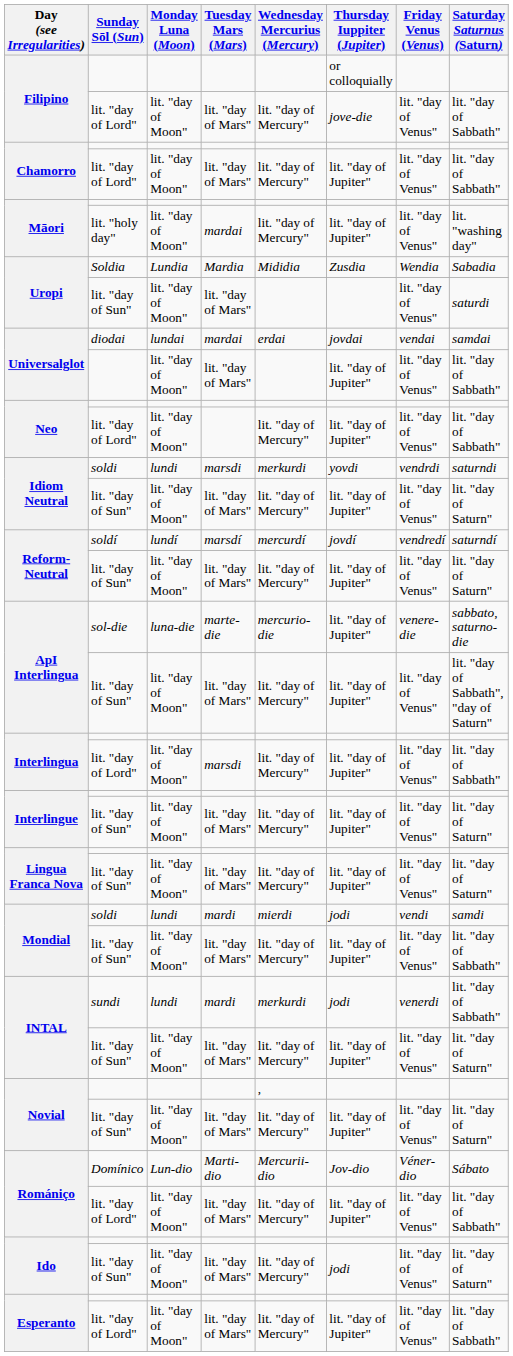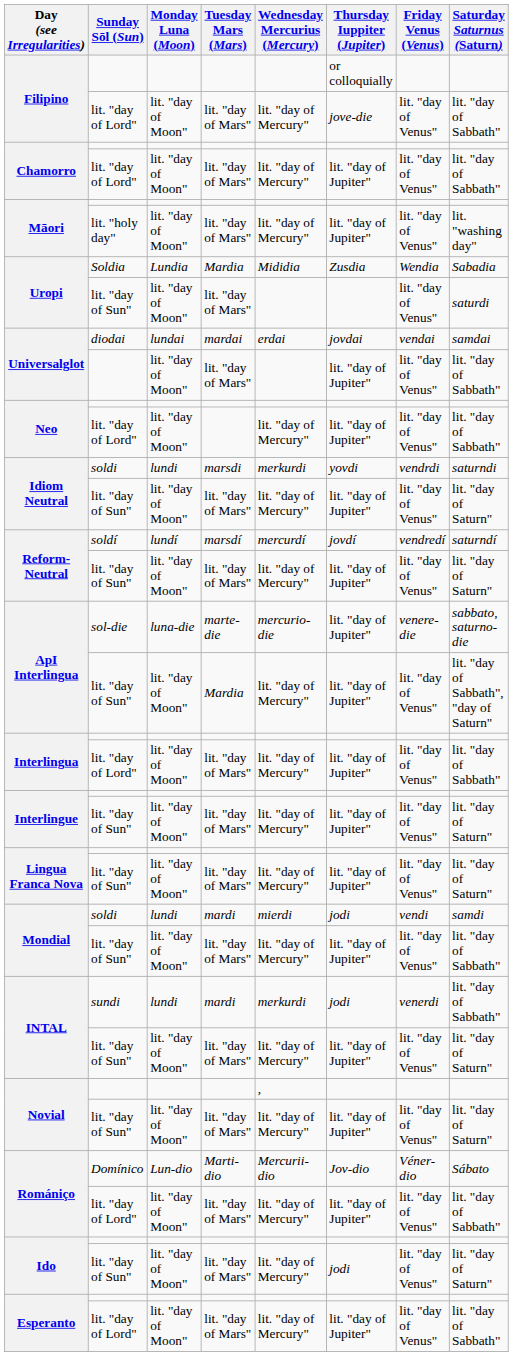Māori / lit. "holy day" | Tuesday Mars (Mars): mardai -> lit. "day of Mars"
ApI Interlingua / lit. "day of Sun" | Tuesday Mars (Mars): lit. "day of Mars" -> Mardia
Interlingua / lit. "day of Lord" | Tuesday Mars (Mars): marsdi -> lit. "day of Mars"
